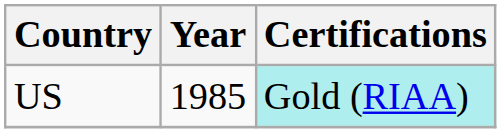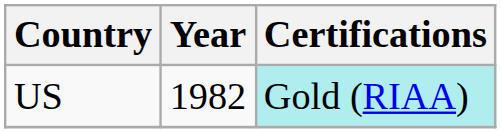US | Year: 1985 -> 1982
